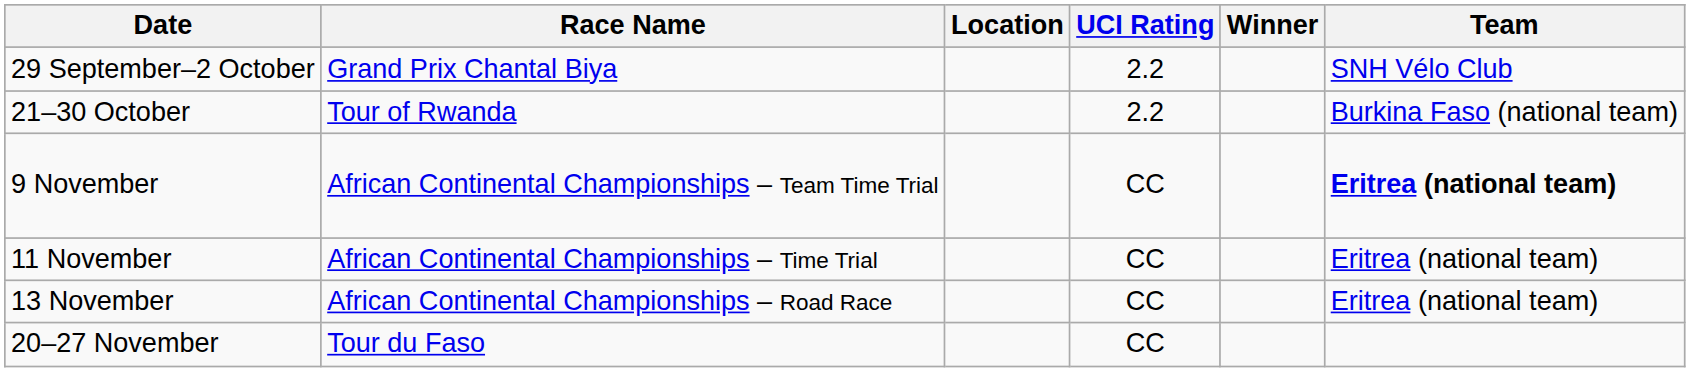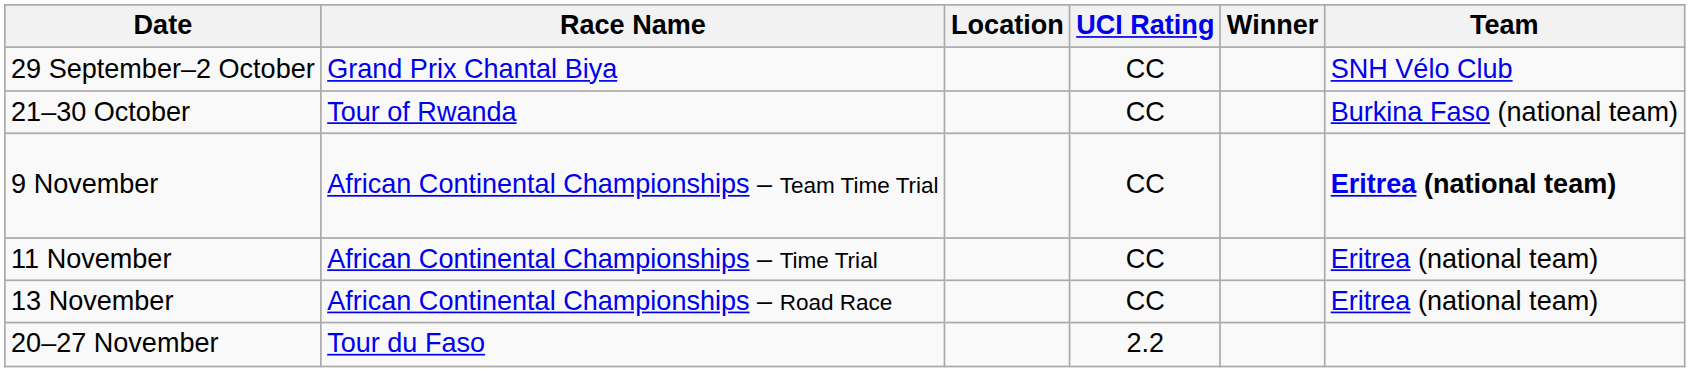29 September–2 October | UCI Rating: 2.2 -> CC
21–30 October | UCI Rating: 2.2 -> CC
20–27 November | UCI Rating: CC -> 2.2
